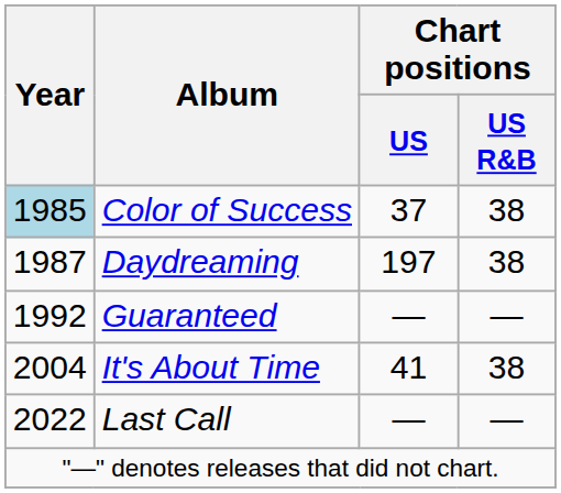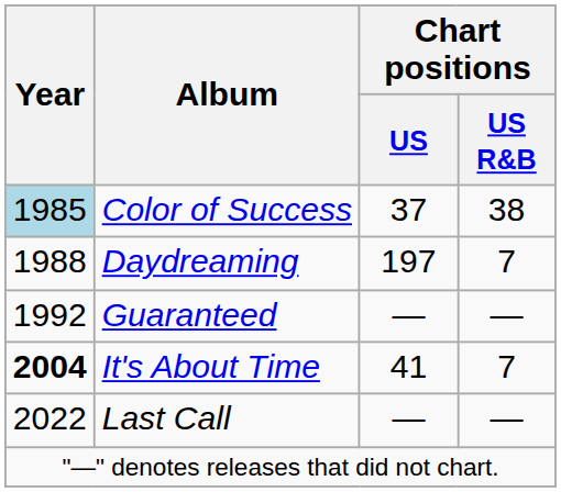Daydreaming | Year: 1987 -> 1988
Daydreaming | Chart positions / US R&B: 38 -> 7
It's About Time | Year: normal -> bold
It's About Time | Chart positions / US R&B: 38 -> 7
